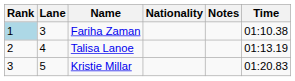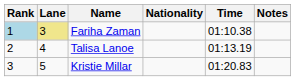columns swapped: Time <-> Notes
Fariha Zaman | Lane: no background -> khaki background
